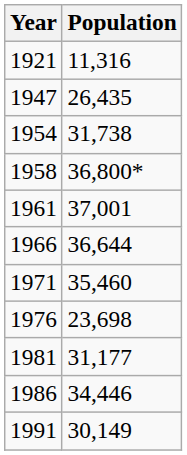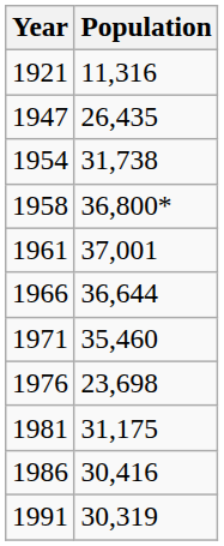1981 | Population: 31,177 -> 31,175
1986 | Population: 34,446 -> 30,416
1991 | Population: 30,149 -> 30,319
